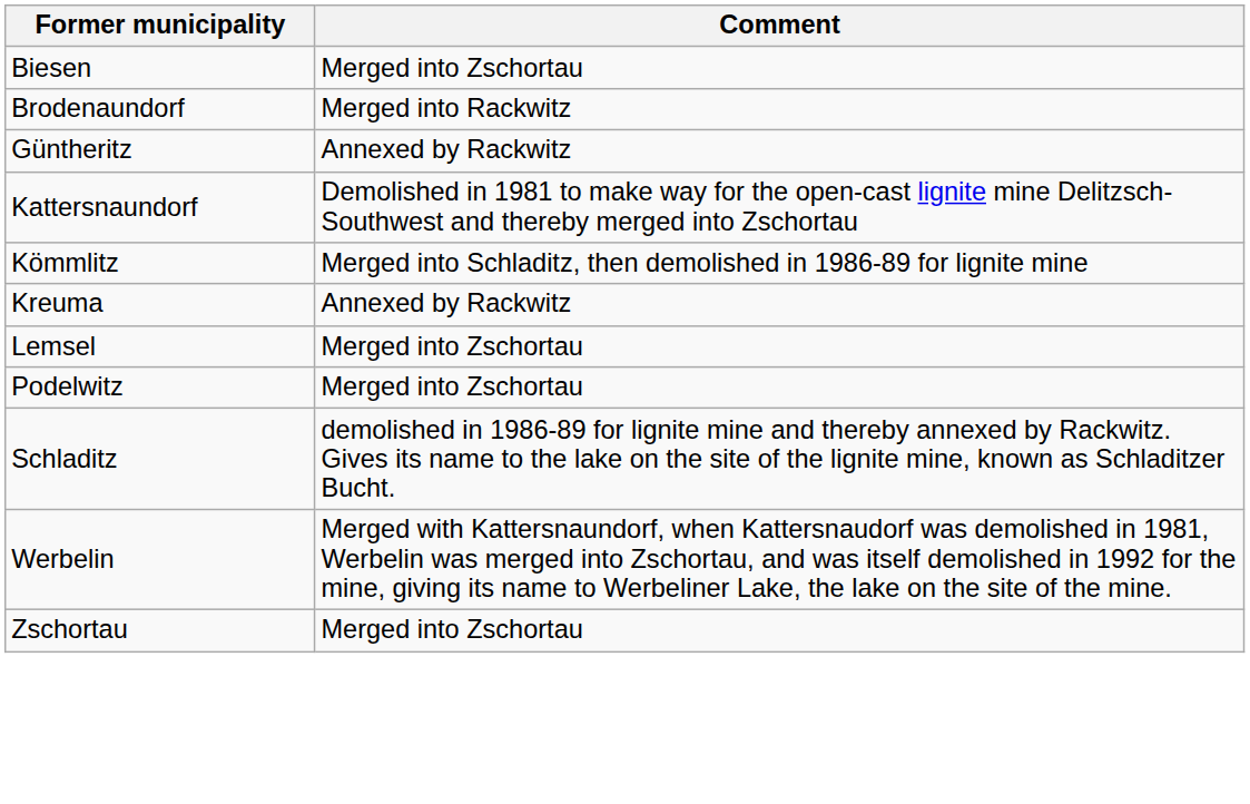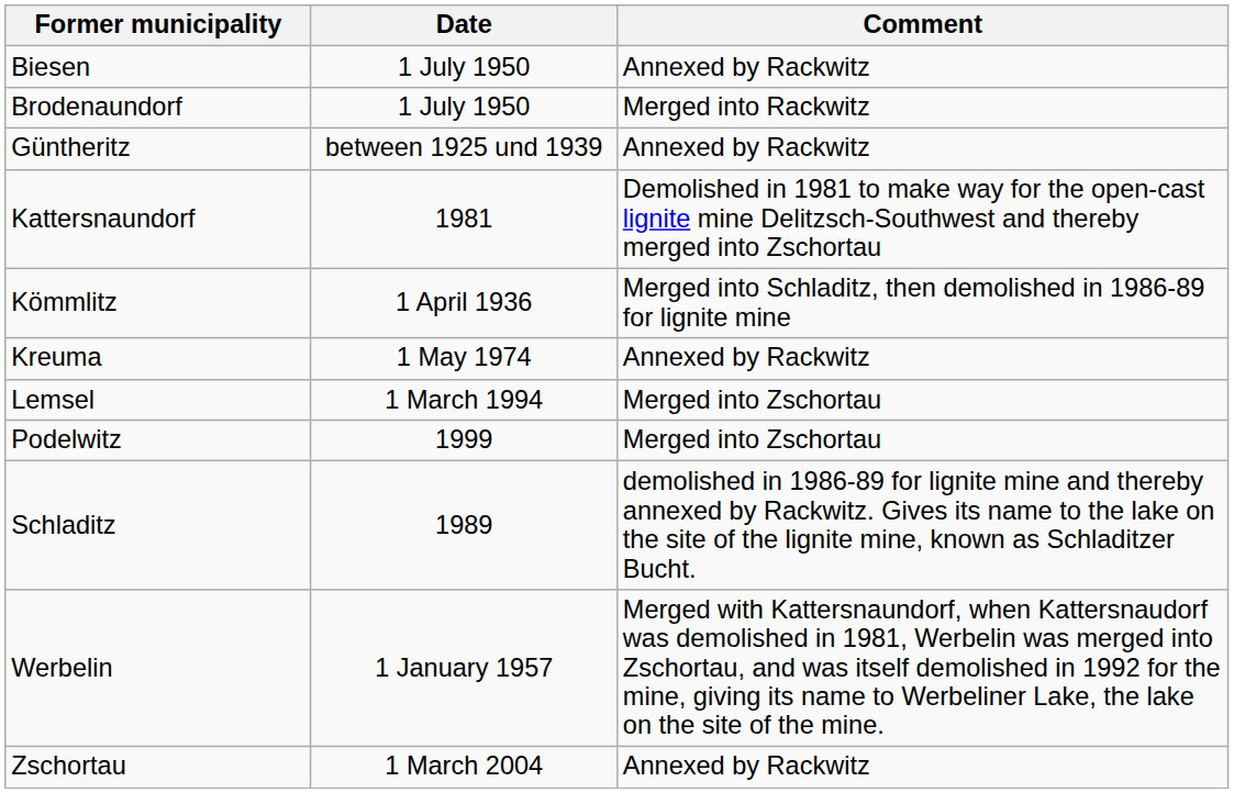+ column: Date | 1 July 1950 | 1 July 1950 | between 1925 und 1939 | 1981 | 1 April 1936 | 1 May 1974 | 1 March 1994 | 1999 | 1989 | 1 January 1957 | 1 March 2004
Biesen | Comment: Merged into Zschortau -> Annexed by Rackwitz
Zschortau | Comment: Merged into Zschortau -> Annexed by Rackwitz
